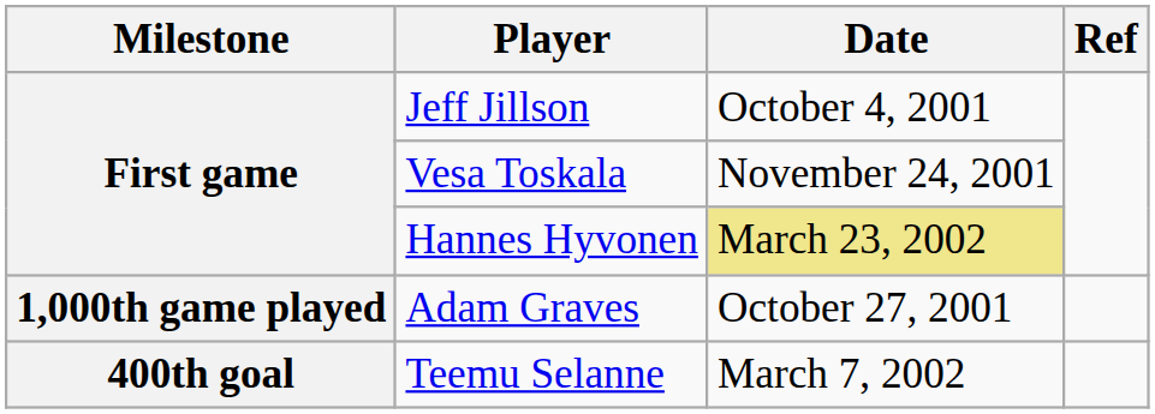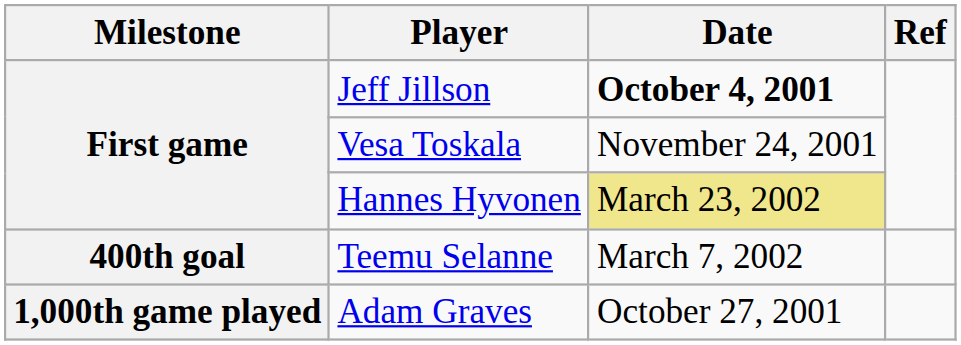Jeff Jillson | Date: normal -> bold
rows swapped: Adam Graves <-> Teemu Selanne
